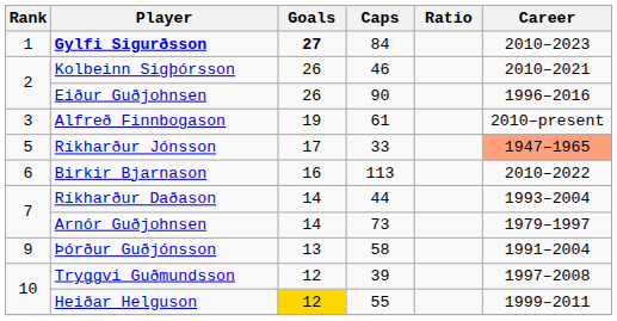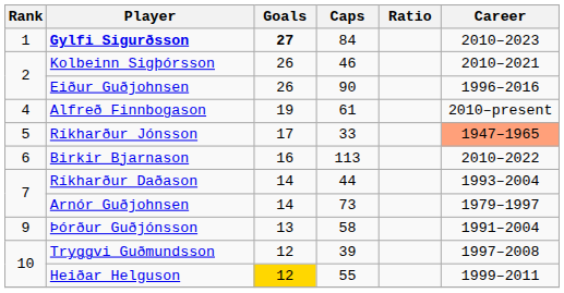Alfreð Finnbogason | Rank: 3 -> 4
